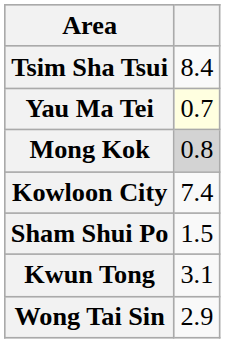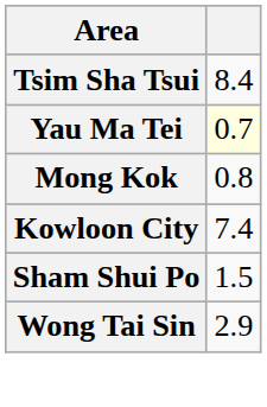Mong Kok | column 2: lightgrey background -> no background
- row: Kwun Tong | 3.1
